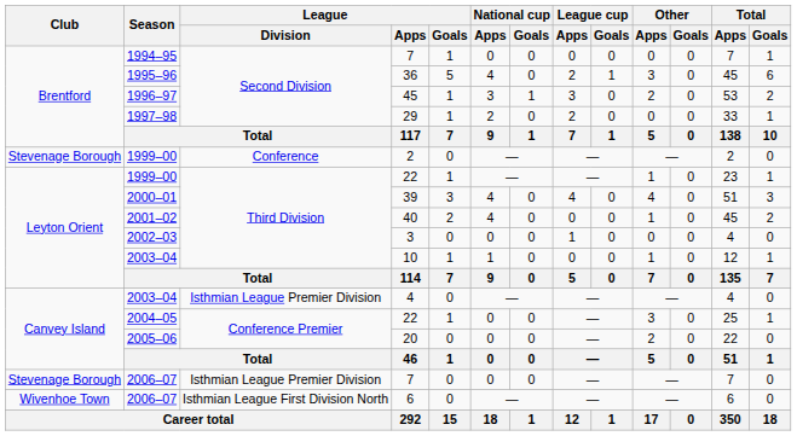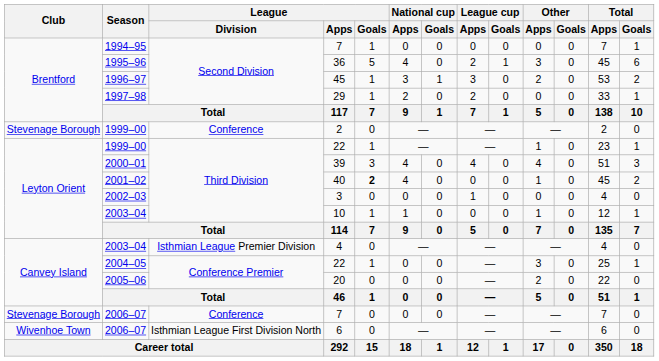40 | League / Goals: normal -> bold
2006–07 / 7 | League / Division: Isthmian League Premier Division -> Conference
